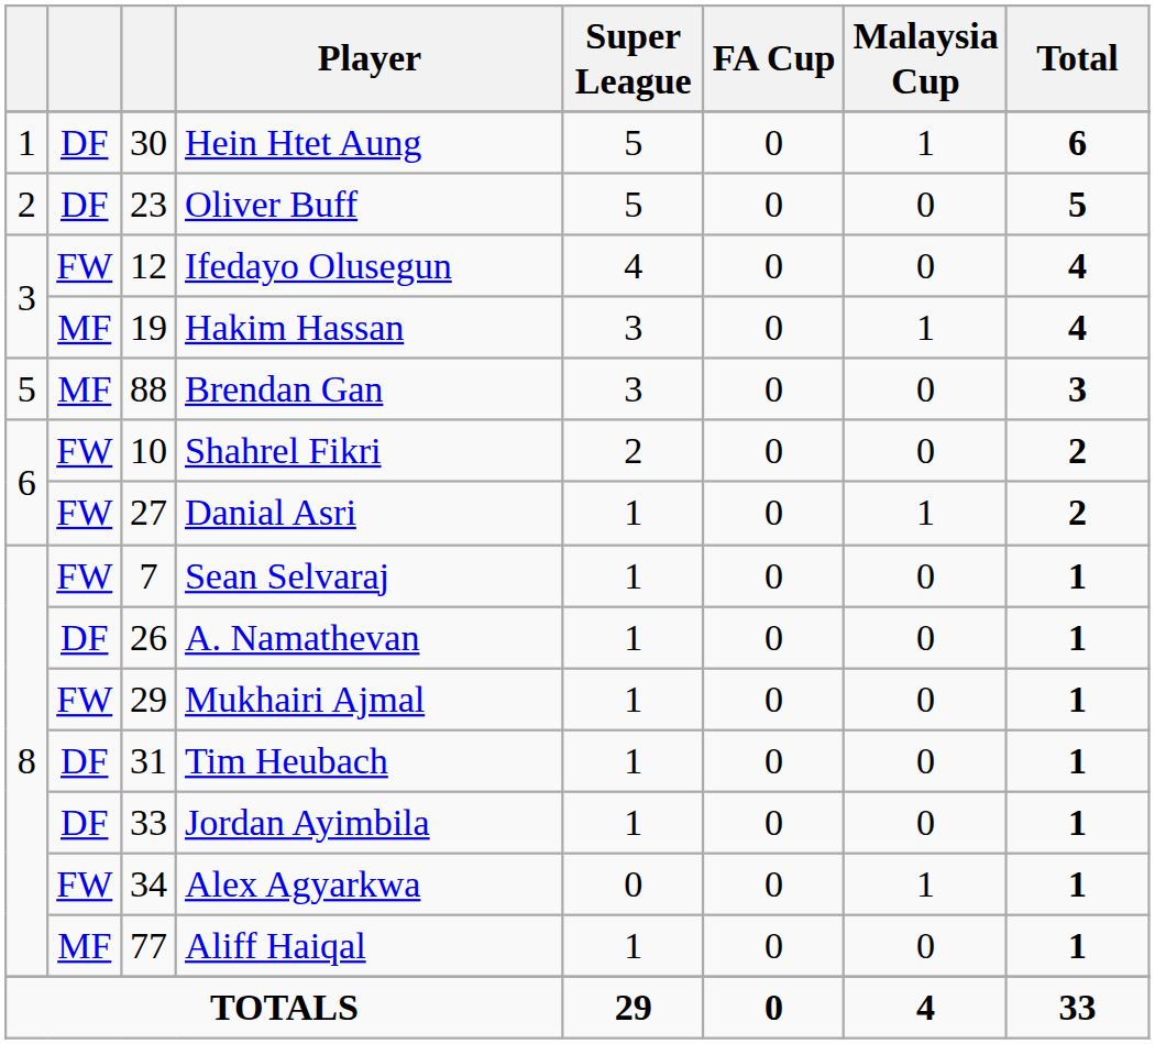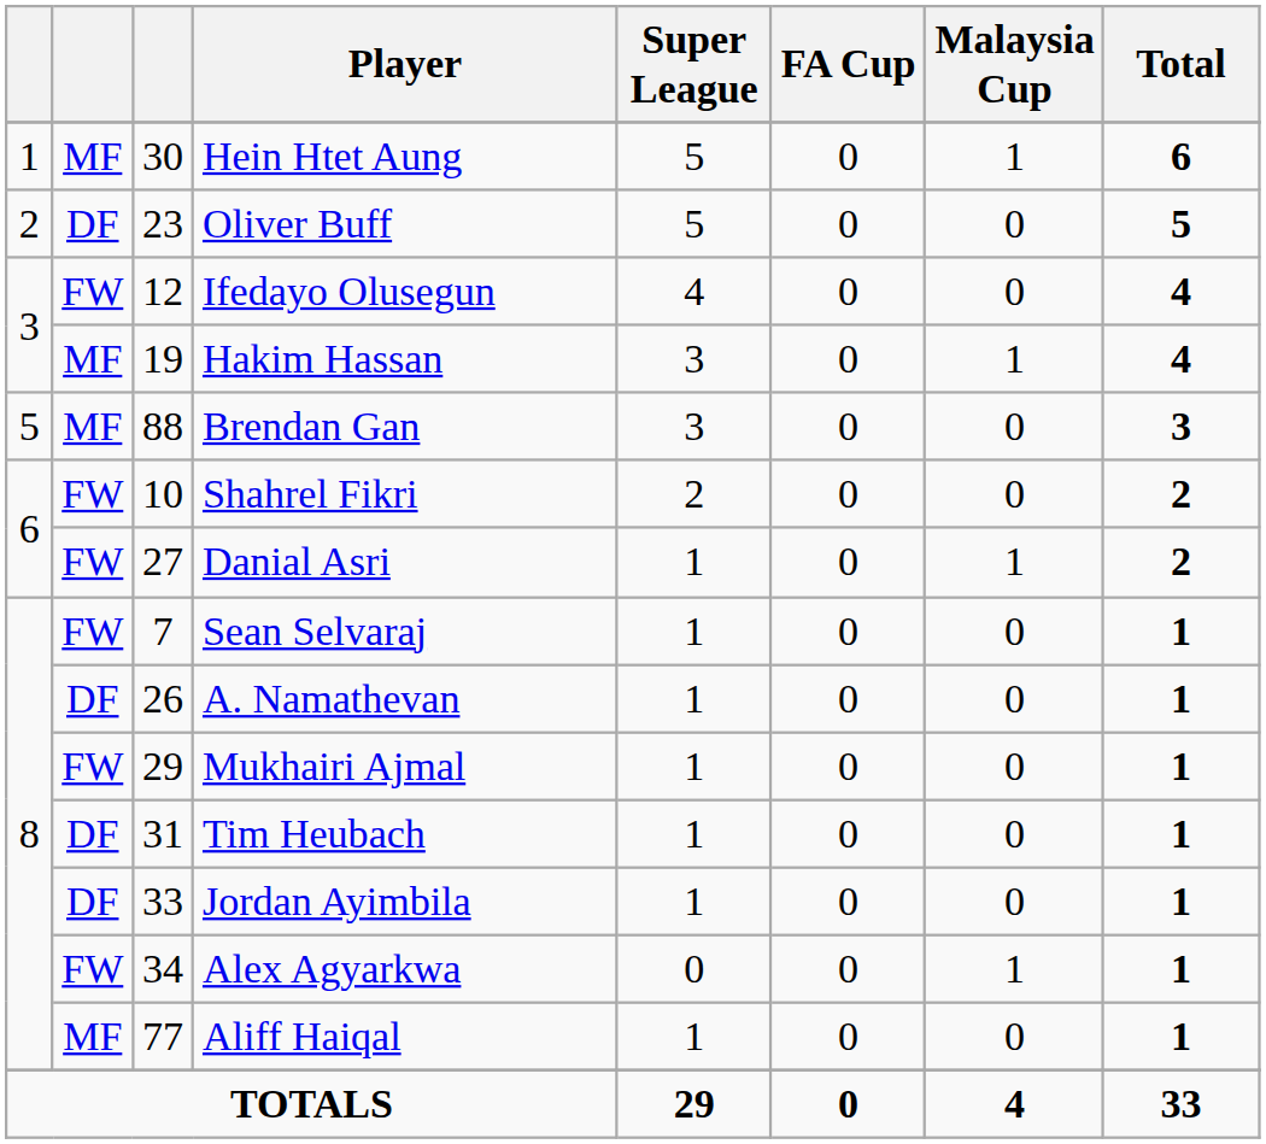Hein Htet Aung | column 2: DF -> MF
